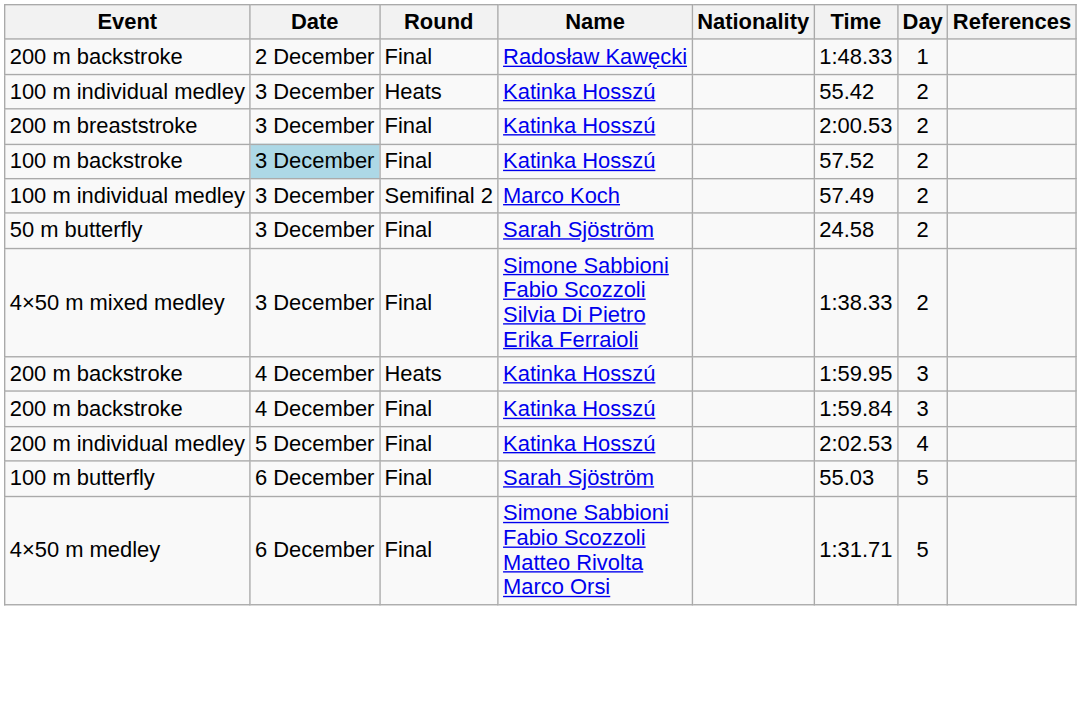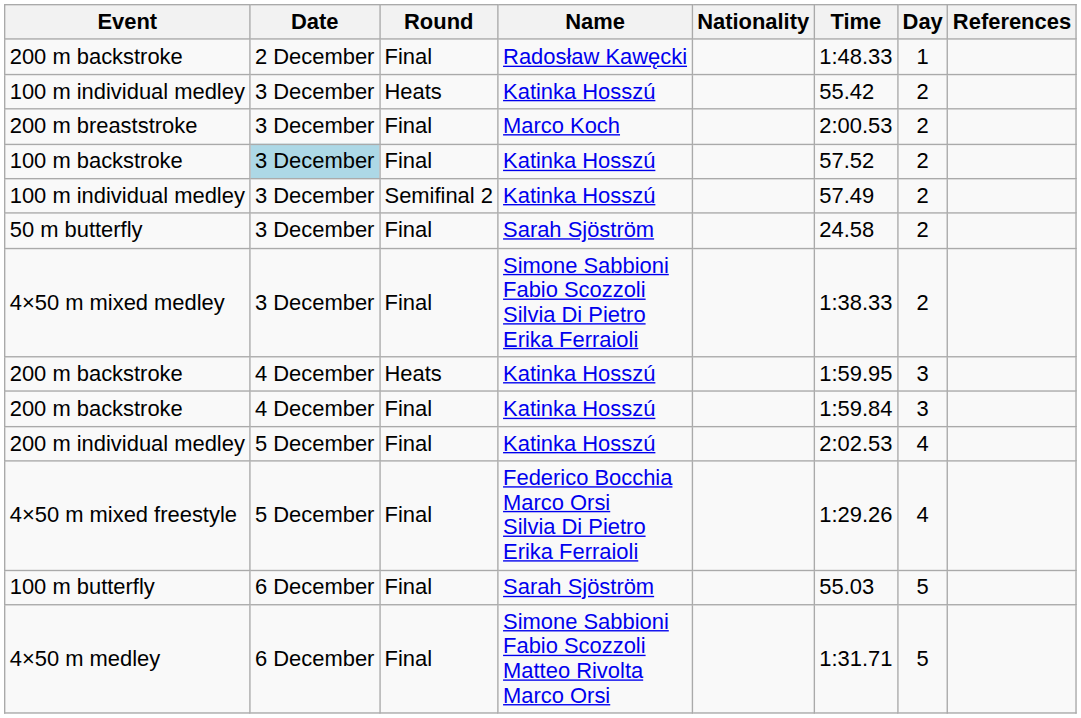200 m breaststroke | Name: Katinka Hosszú -> Marco Koch
100 m individual medley / Semifinal 2 | Name: Marco Koch -> Katinka Hosszú
+ row: 4×50 m mixed freestyle | 5 December | Final | Federico Bocchia Marco Orsi Silvia Di Pietro Erika Ferraioli | 1:29.26 | 4
